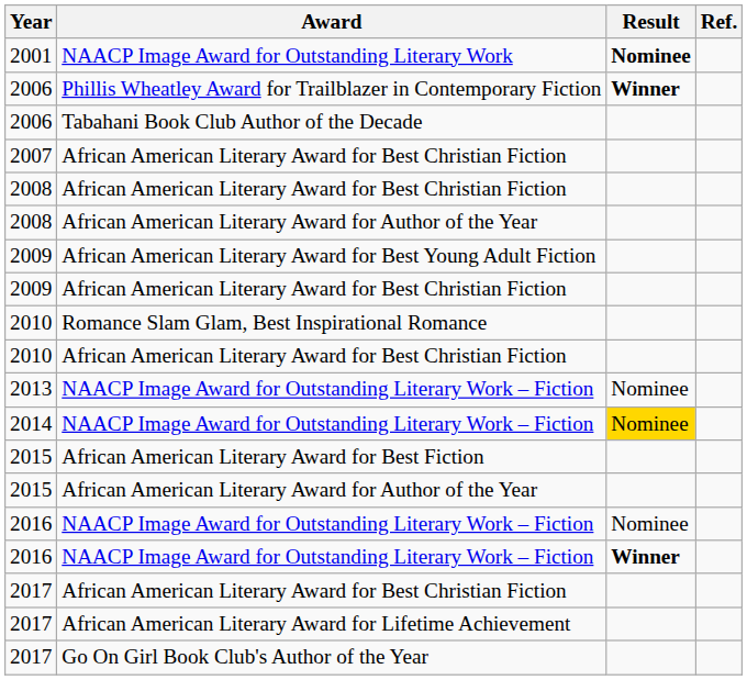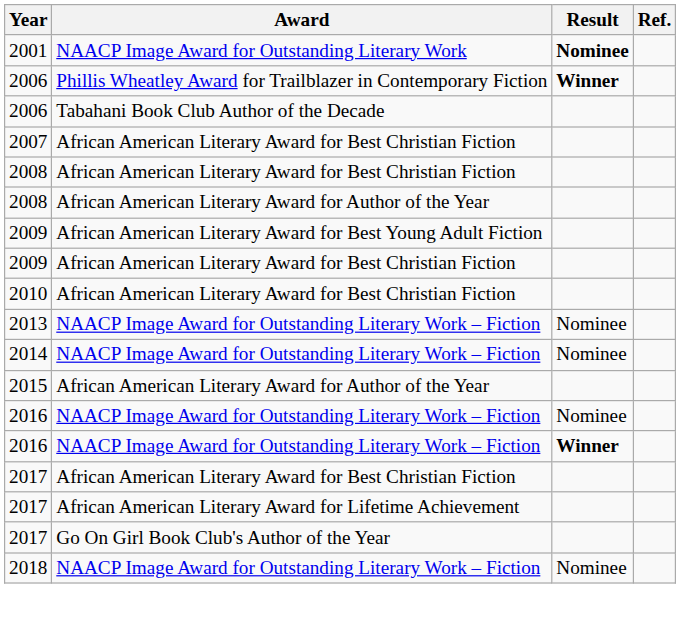- row: 2010 | Romance Slam Glam, Best Inspirational Romance
2014 | Result: gold background -> no background
- row: 2015 | African American Literary Award for Best Fiction
+ row: 2018 | NAACP Image Award for Outstanding Literary Work – Fiction | Nominee
